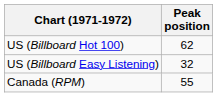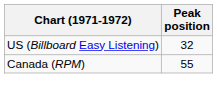- row: US (Billboard Hot 100) | 62
